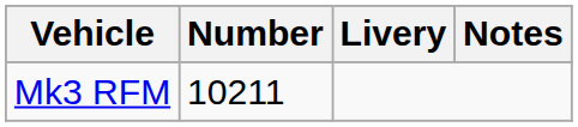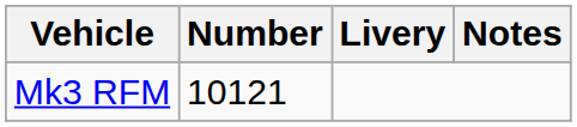Mk3 RFM | Number: 10211 -> 10121
